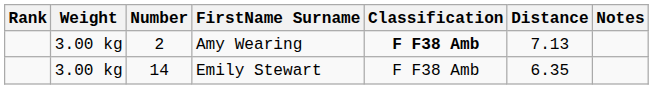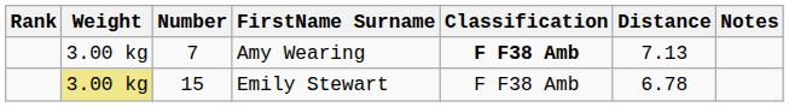Amy Wearing | Number: 2 -> 7
Emily Stewart | Weight: no background -> khaki background
Emily Stewart | Number: 14 -> 15
Emily Stewart | Distance: 6.35 -> 6.78
